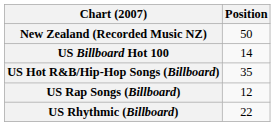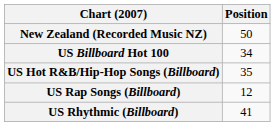US Billboard Hot 100 | Position: 14 -> 34
US Rhythmic (Billboard) | Position: 22 -> 41
